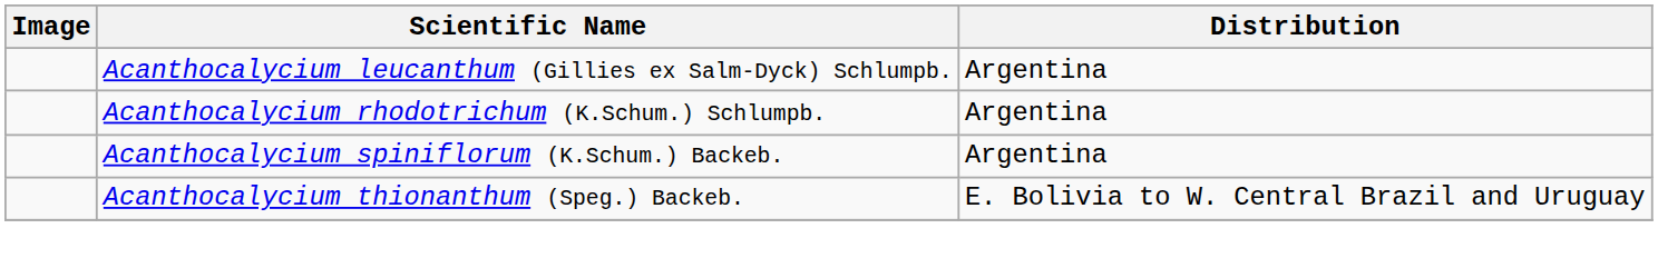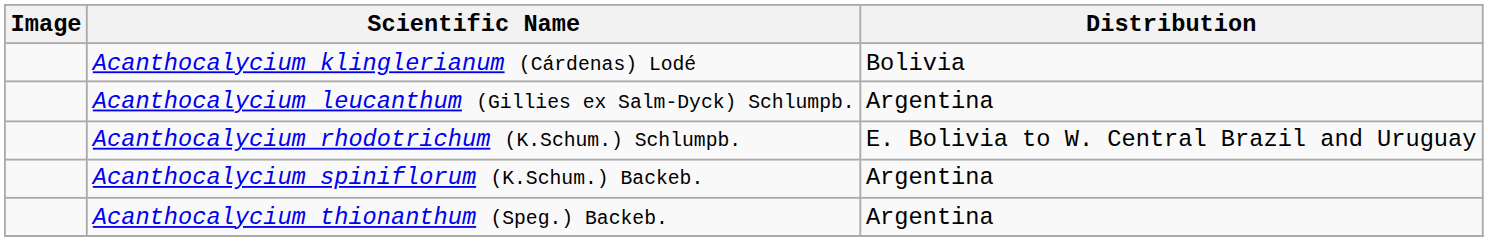+ row: Acanthocalycium klinglerianum (Cárdenas) Lodé | Bolivia
Acanthocalycium rhodotrichum (K.Schum.) Schlumpb. | Distribution: Argentina -> E. Bolivia to W. Central Brazil and Uruguay
Acanthocalycium thionanthum (Speg.) Backeb. | Distribution: E. Bolivia to W. Central Brazil and Uruguay -> Argentina
